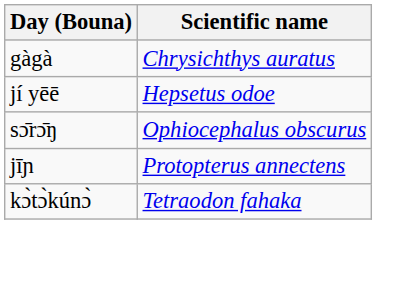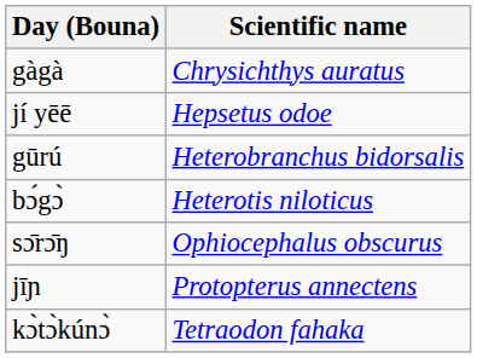+ row: gūrú | Heterobranchus bidorsalis
+ row: bɔ́gɔ̀ | Heterotis niloticus
